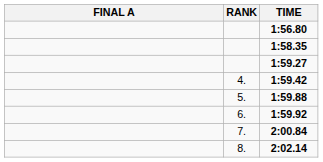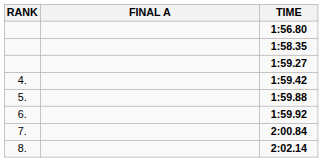columns swapped: RANK <-> FINAL A
